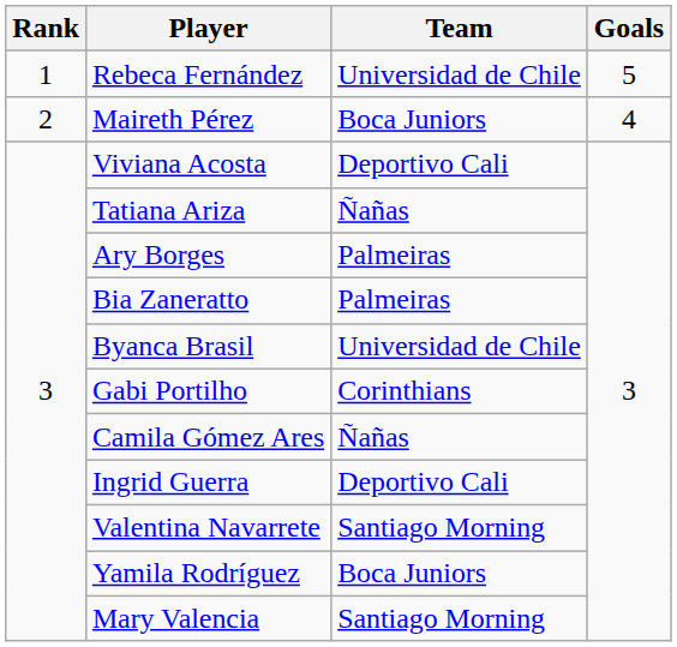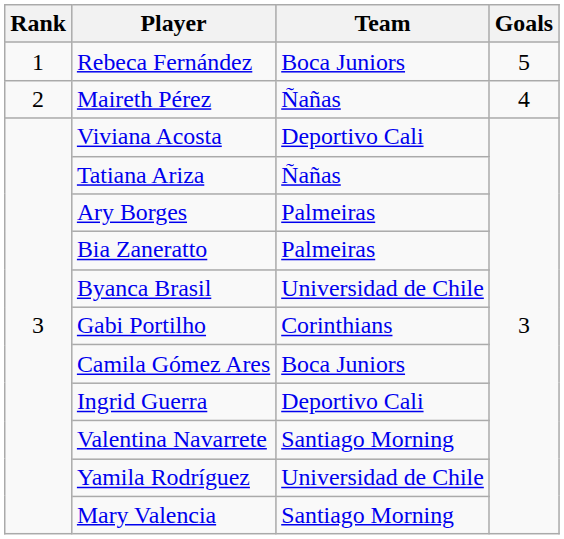Rebeca Fernández | Team: Universidad de Chile -> Boca Juniors
Maireth Pérez | Team: Boca Juniors -> Ñañas
Camila Gómez Ares | Team: Ñañas -> Boca Juniors
Yamila Rodríguez | Team: Boca Juniors -> Universidad de Chile
